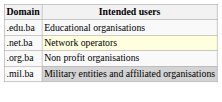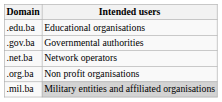+ row: .gov.ba | Governmental authorities
.net.ba | Intended users: lightyellow background -> no background
